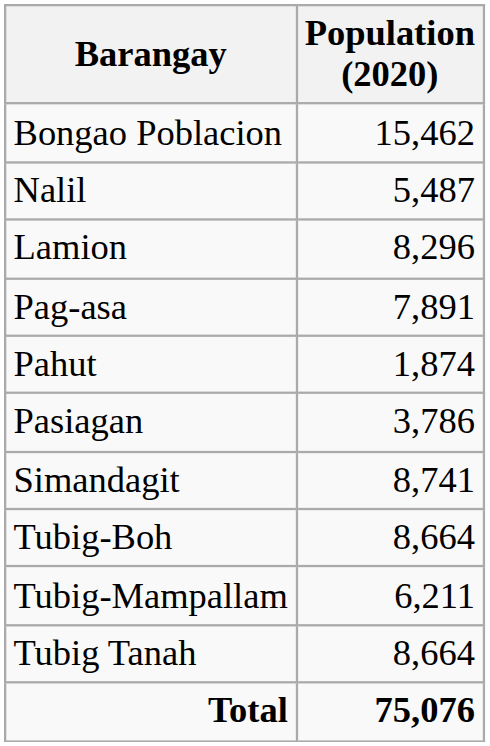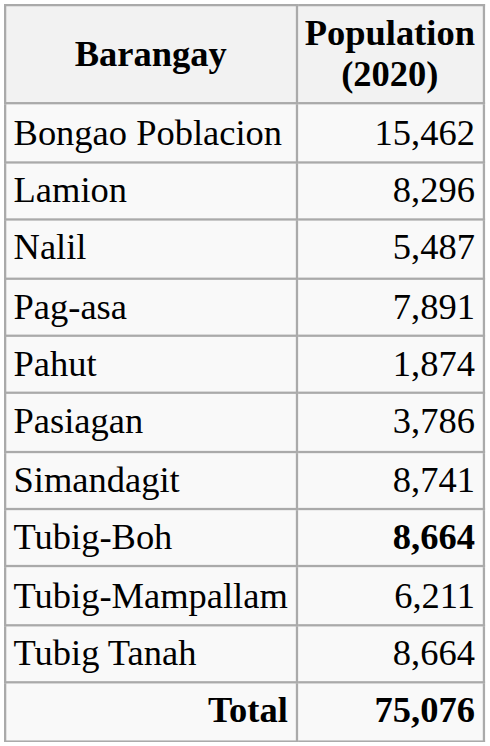rows swapped: Lamion <-> Nalil
Tubig-Boh | Population (2020): normal -> bold
